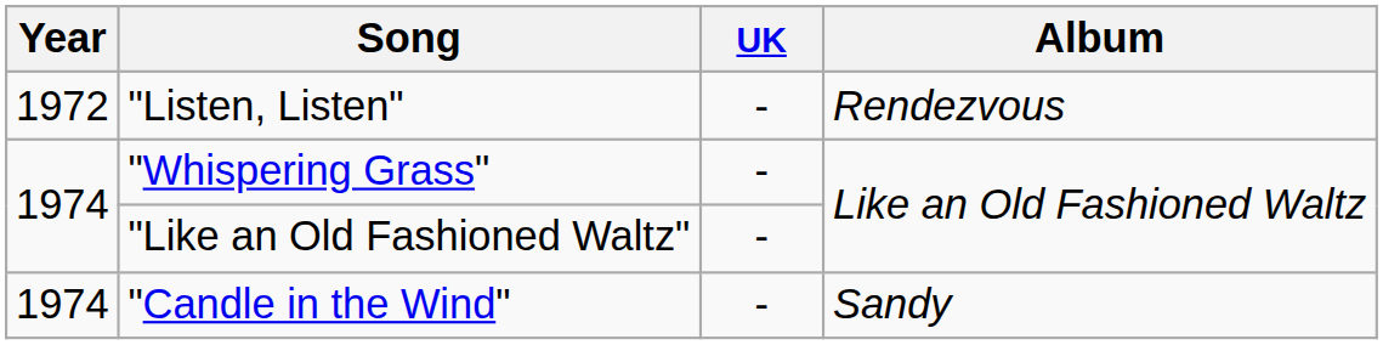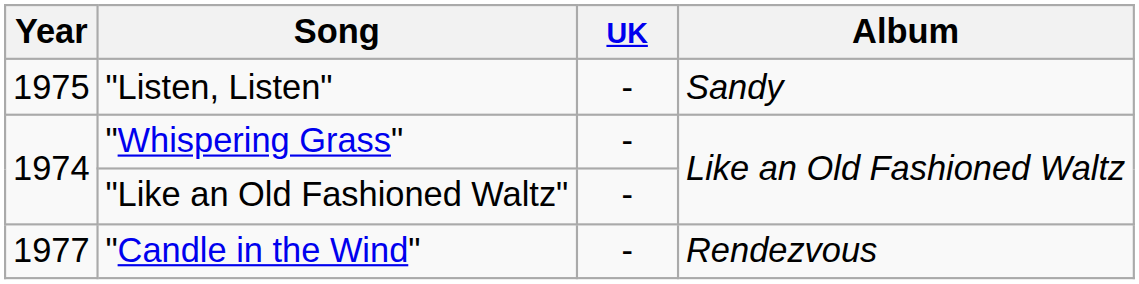"Listen, Listen" | Year: 1972 -> 1975
"Listen, Listen" | Album: Rendezvous -> Sandy
"Candle in the Wind" | Year: 1974 -> 1977
"Candle in the Wind" | Album: Sandy -> Rendezvous
